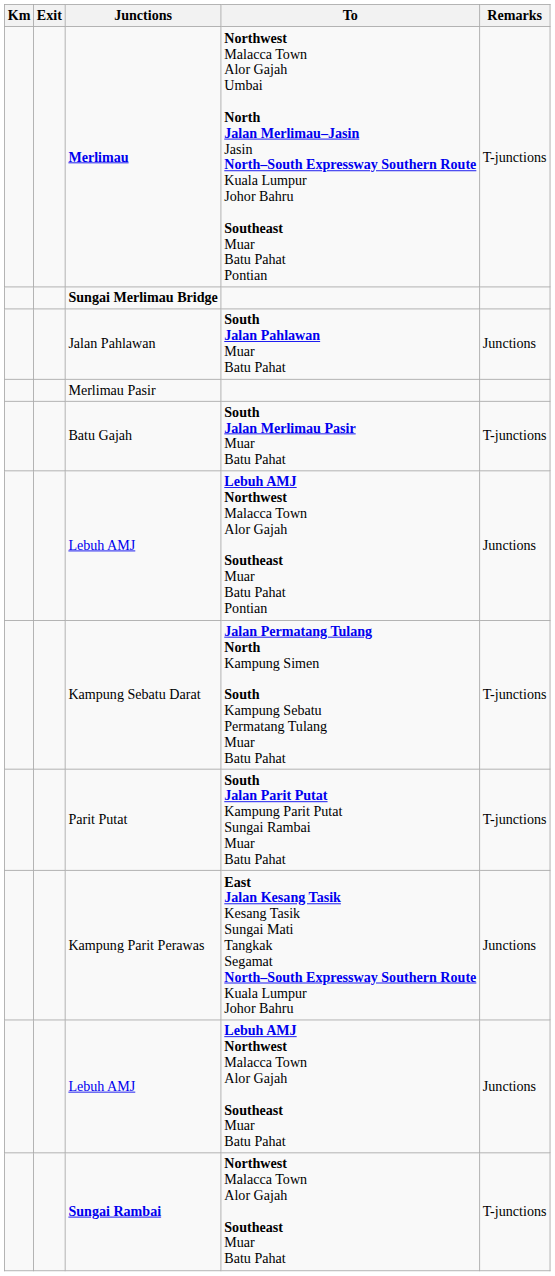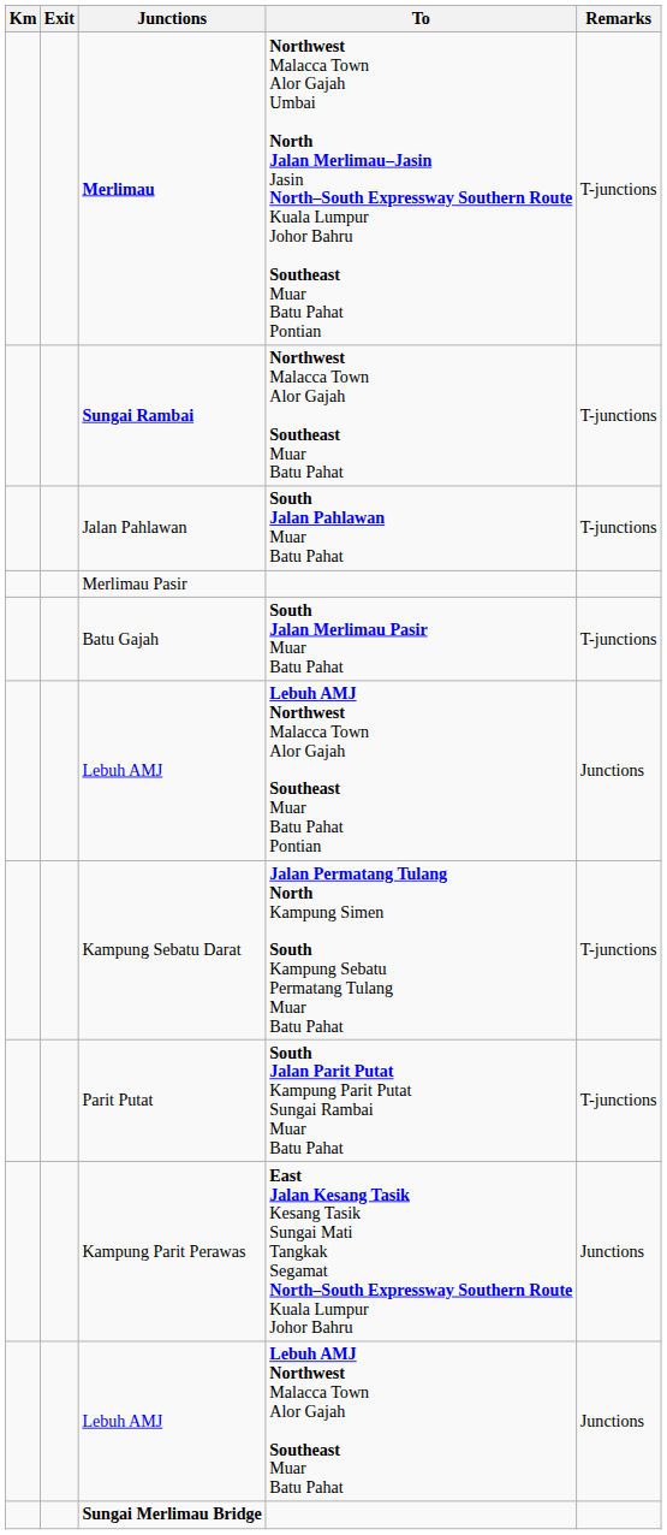rows swapped: Sungai Merlimau Bridge <-> Sungai Rambai
Jalan Pahlawan | Remarks: Junctions -> T-junctions
